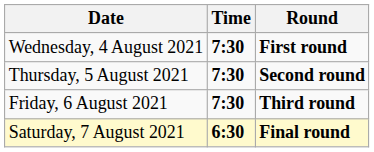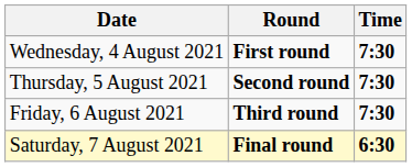columns swapped: Time <-> Round
